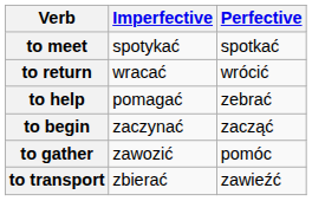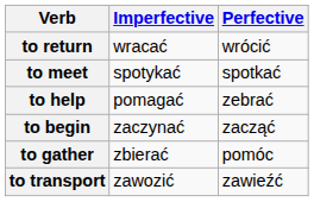rows swapped: to meet <-> to return
to gather | Imperfective: zawozić -> zbierać
to transport | Imperfective: zbierać -> zawozić
